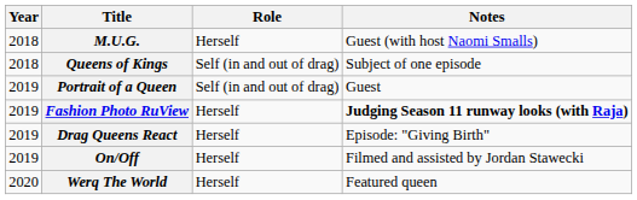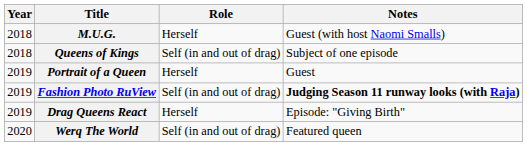Portrait of a Queen | Role: Self (in and out of drag) -> Herself
Fashion Photo RuView | Role: Herself -> Self (in and out of drag)
- row: 2019 | On/Off | Herself | Filmed and assisted by Jordan Stawecki
Werq The World | Role: Herself -> Self (in and out of drag)
